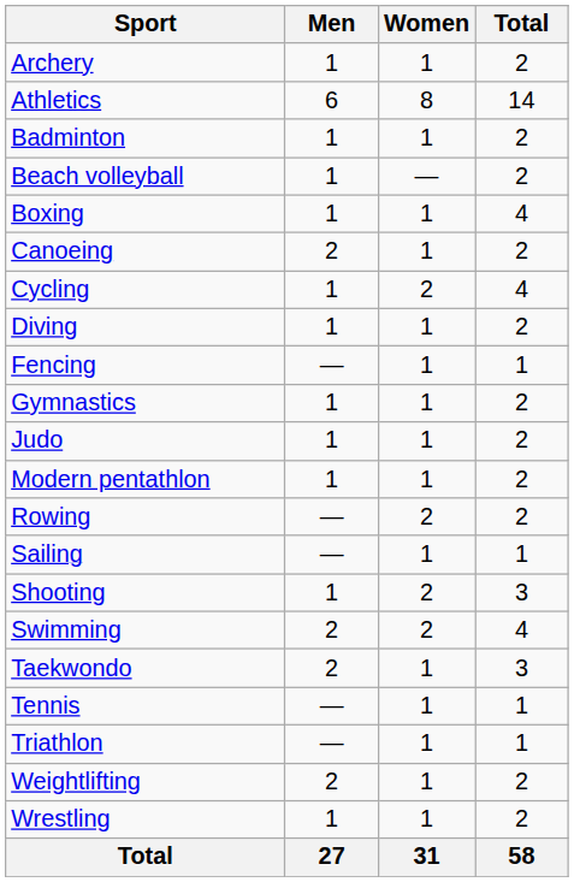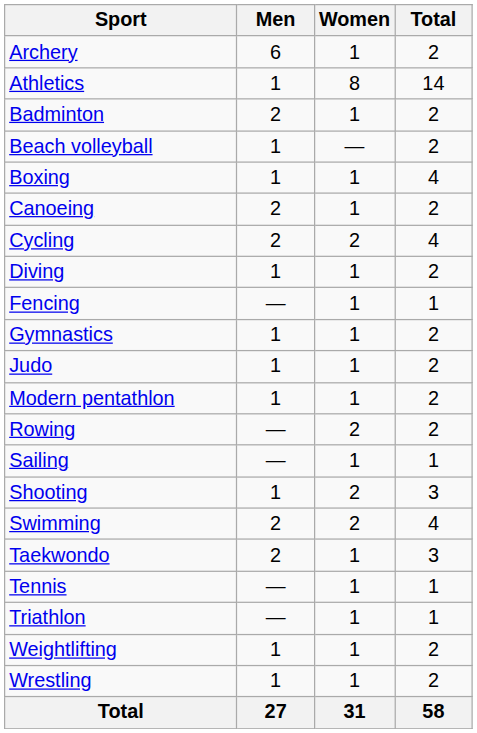Archery | Men: 1 -> 6
Athletics | Men: 6 -> 1
Badminton | Men: 1 -> 2
Cycling | Men: 1 -> 2
Weightlifting | Men: 2 -> 1
